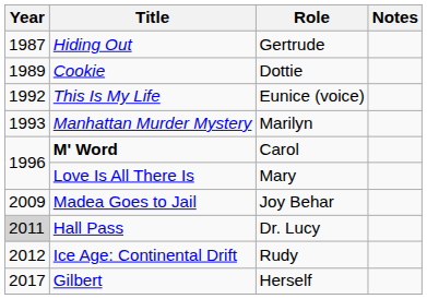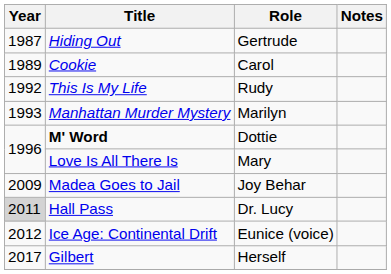Cookie | Role: Dottie -> Carol
This Is My Life | Role: Eunice (voice) -> Rudy
M' Word | Role: Carol -> Dottie
Ice Age: Continental Drift | Role: Rudy -> Eunice (voice)
